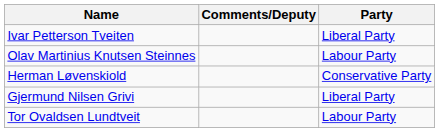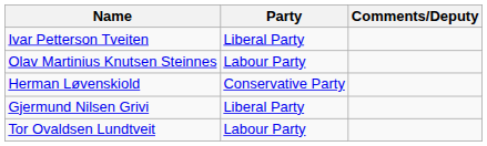columns swapped: Party <-> Comments/Deputy
